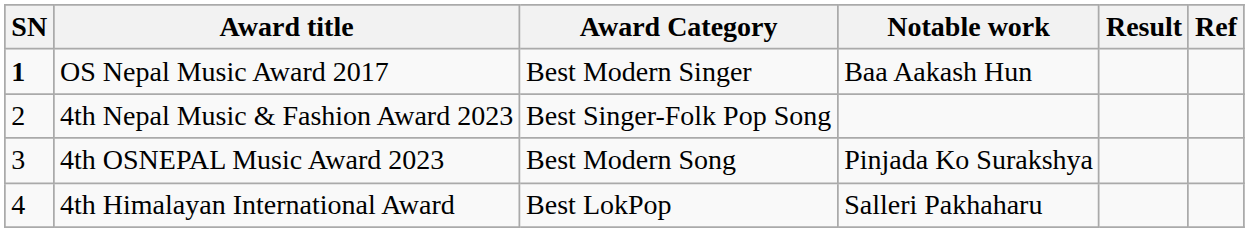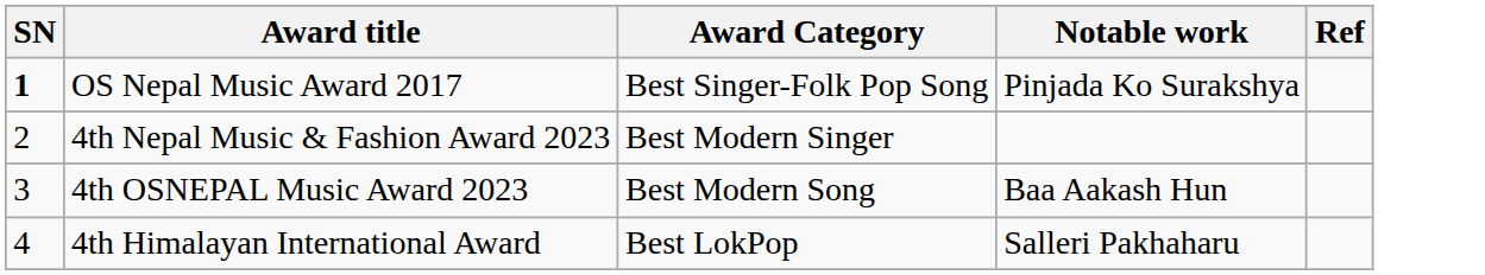- column: Result
OS Nepal Music Award 2017 | Award Category: Best Modern Singer -> Best Singer-Folk Pop Song
OS Nepal Music Award 2017 | Notable work: Baa Aakash Hun -> Pinjada Ko Surakshya
4th Nepal Music & Fashion Award 2023 | Award Category: Best Singer-Folk Pop Song -> Best Modern Singer
4th OSNEPAL Music Award 2023 | Notable work: Pinjada Ko Surakshya -> Baa Aakash Hun
